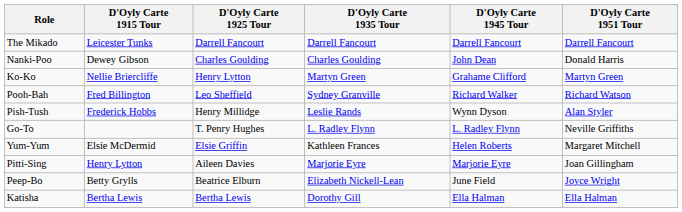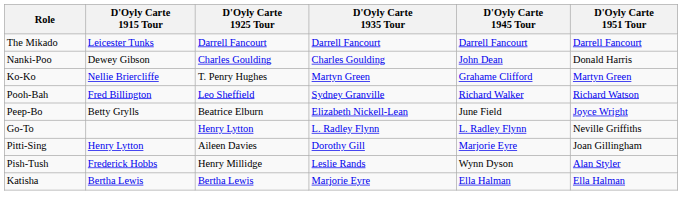Ko-Ko | D'Oyly Carte 1925 Tour: Henry Lytton -> T. Penry Hughes
rows swapped: Pish-Tush <-> Peep-Bo
Go-To | D'Oyly Carte 1925 Tour: T. Penry Hughes -> Henry Lytton
- row: Yum-Yum | Elsie McDermid | Elsie Griffin | Kathleen Frances | Helen Roberts | Margaret Mitchell
Pitti-Sing | D'Oyly Carte 1935 Tour: Marjorie Eyre -> Dorothy Gill
Katisha | D'Oyly Carte 1935 Tour: Dorothy Gill -> Marjorie Eyre
